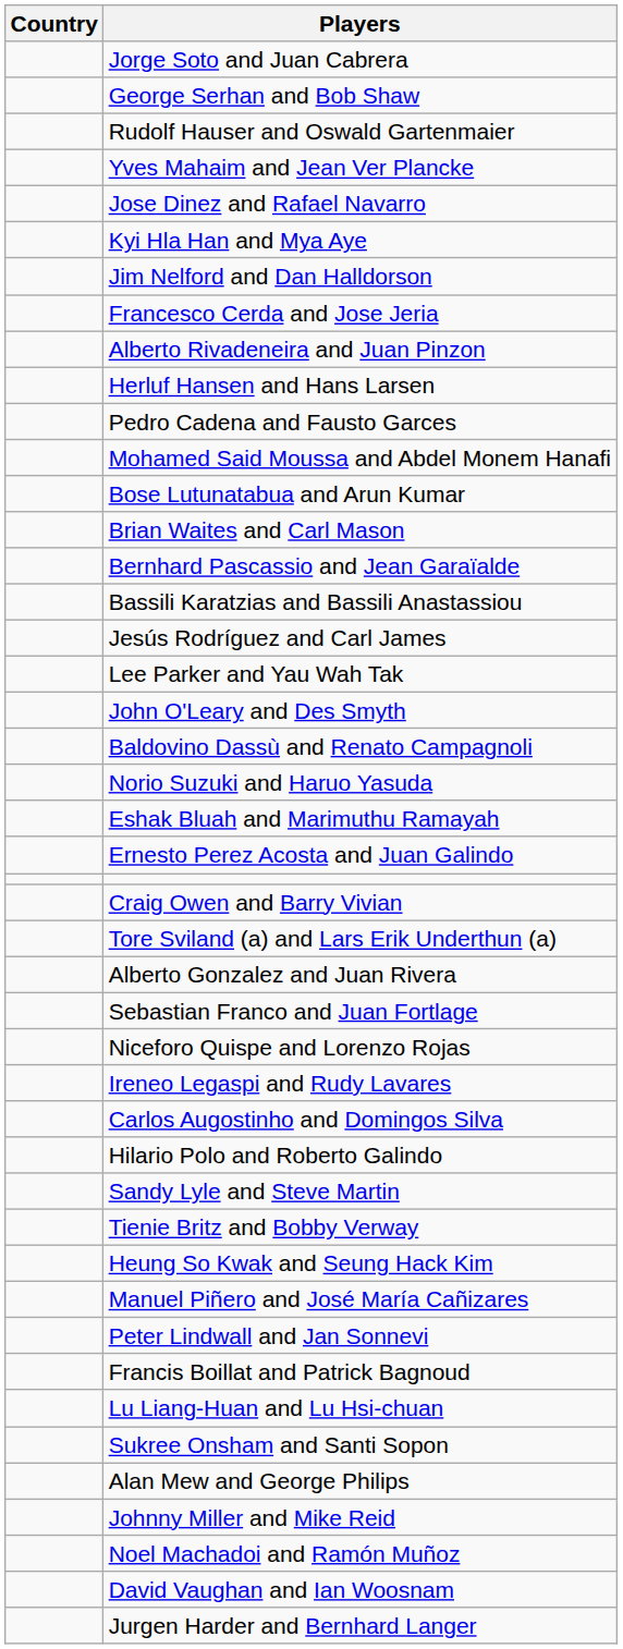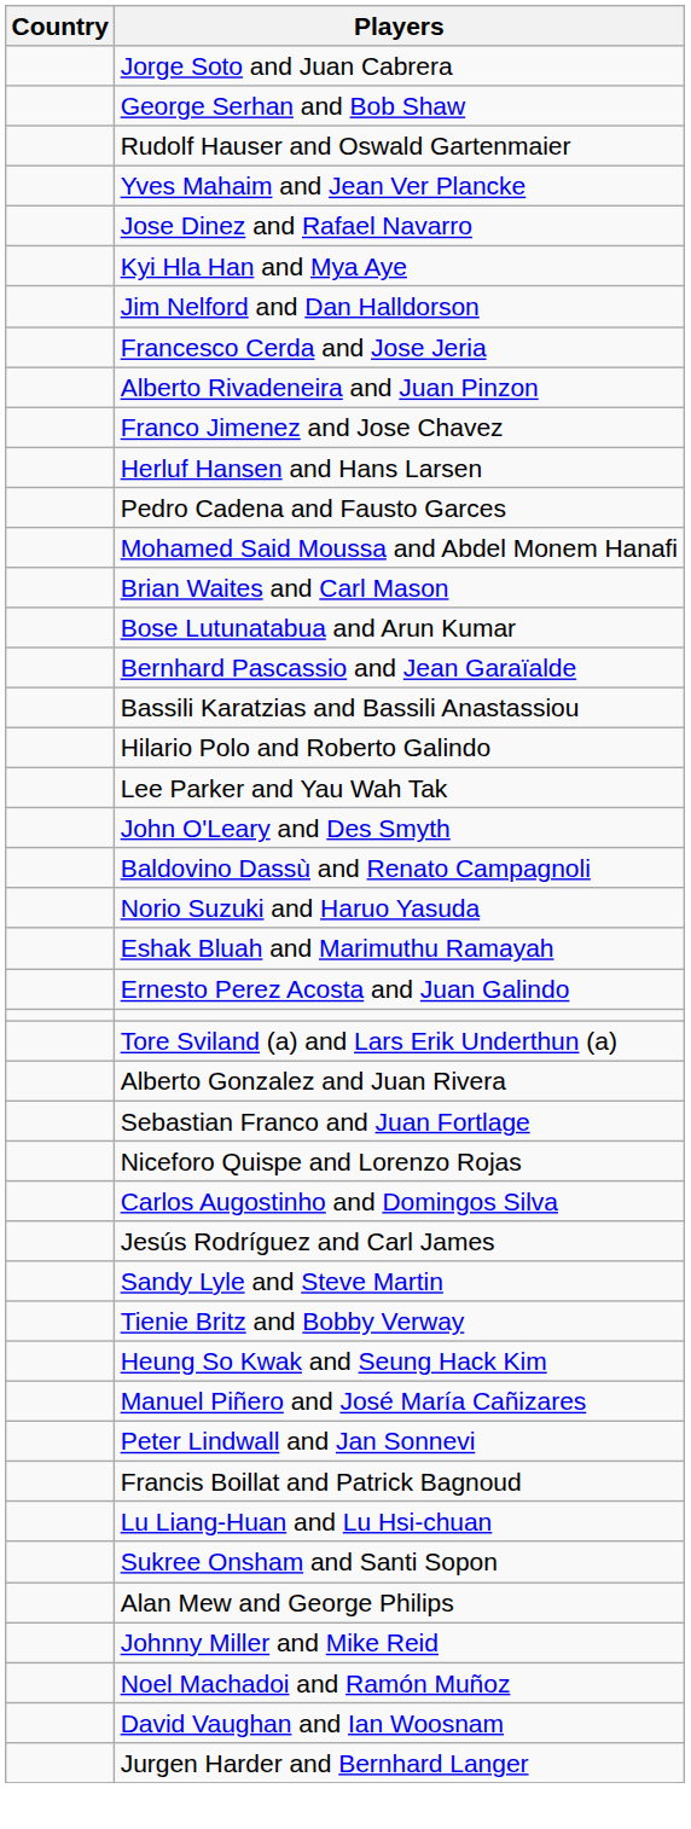+ row: Franco Jimenez and Jose Chavez
rows swapped: Brian Waites and Carl Mason <-> Bose Lutunatabua and Arun Kumar
rows swapped: Hilario Polo and Roberto Galindo <-> Jesús Rodríguez and Carl James
- row: Craig Owen and Barry Vivian
- row: Ireneo Legaspi and Rudy Lavares
